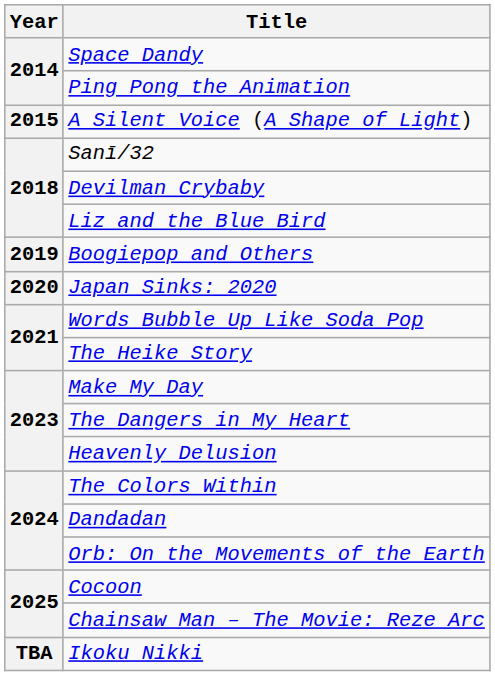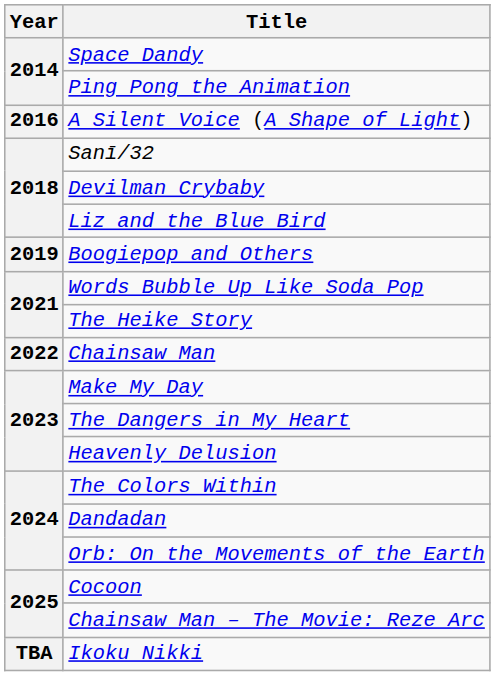A Silent Voice (A Shape of Light) | Year: 2015 -> 2016
- row: 2020 | Japan Sinks: 2020
+ row: 2022 | Chainsaw Man
